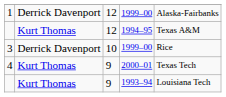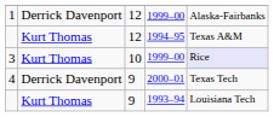3 | column 2: Derrick Davenport -> Kurt Thomas
3 | column 5: no background -> lavender background
4 | column 2: Kurt Thomas -> Derrick Davenport
